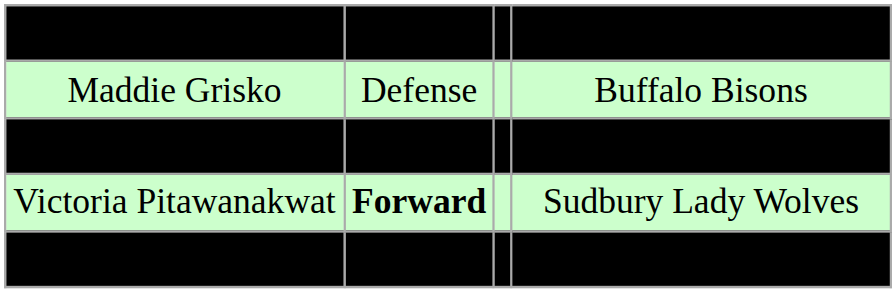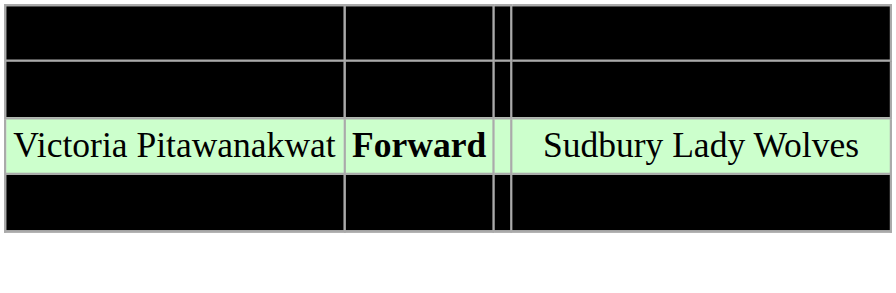- row: Maddie Grisko | Defense | Buffalo Bisons
Darcy Henderson | column 4: Chicago Mission -> Burlington Jr. Barracudas
Christa Vuglar | column 4: Burlington Jr. Barracudas -> Chicago Mission
